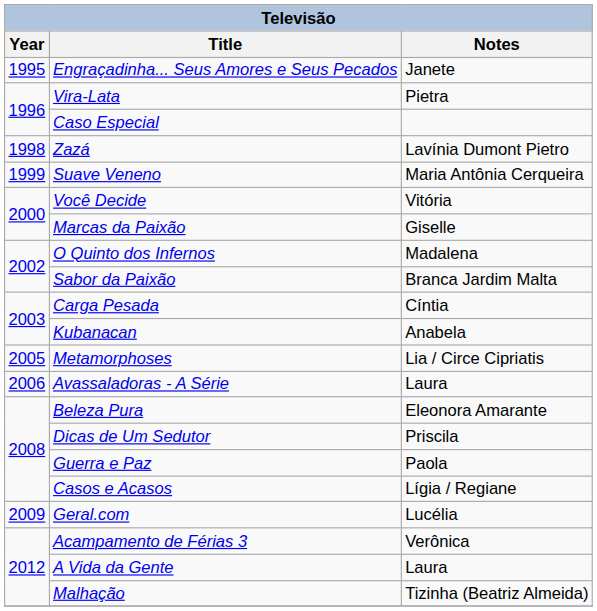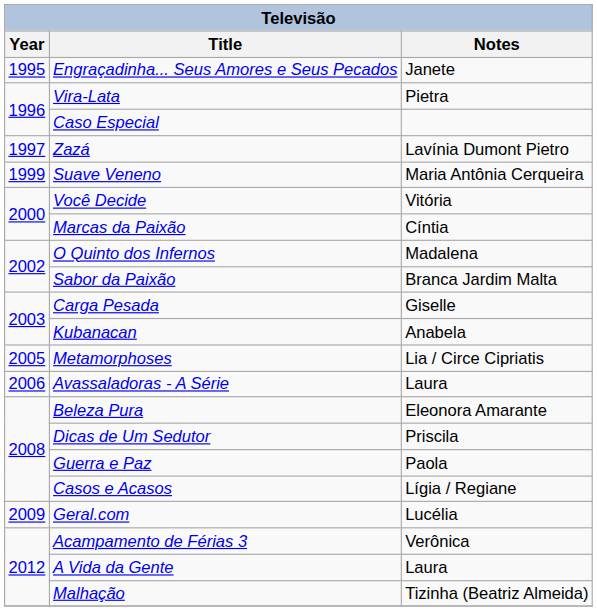Zazá | Year: 1998 -> 1997
Marcas da Paixão | Notes: Giselle -> Cíntia
Carga Pesada | Notes: Cíntia -> Giselle
